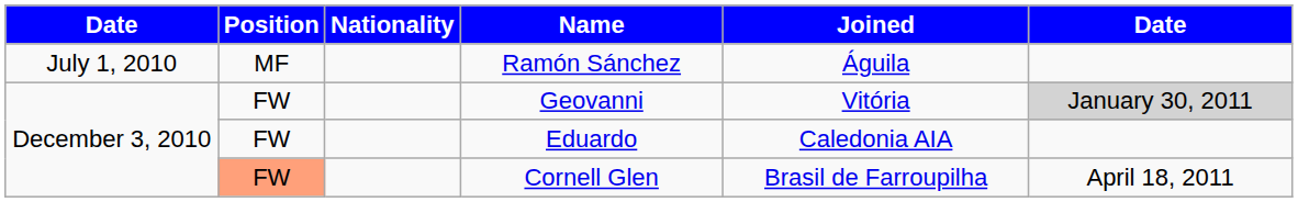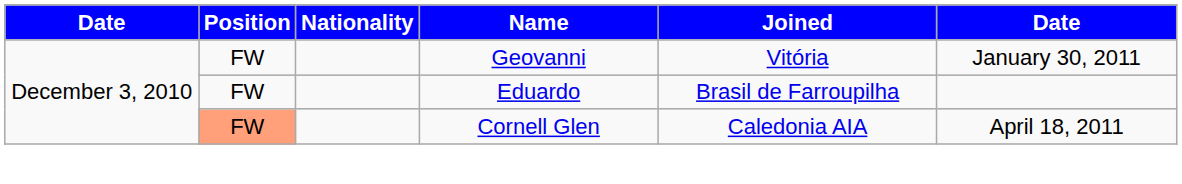- row: July 1, 2010 | MF | Ramón Sánchez | Águila
Geovanni | column 6: lightgrey background -> no background
Eduardo | Joined: Caledonia AIA -> Brasil de Farroupilha
Cornell Glen | Joined: Brasil de Farroupilha -> Caledonia AIA
